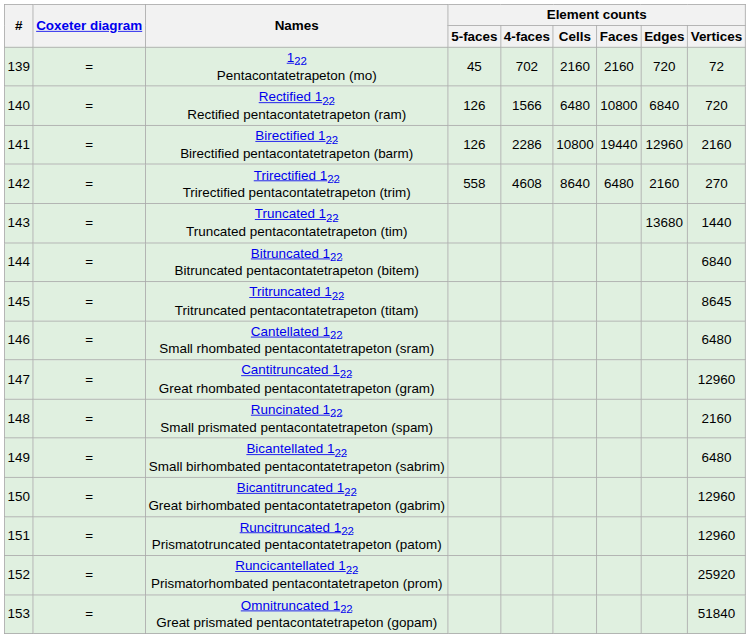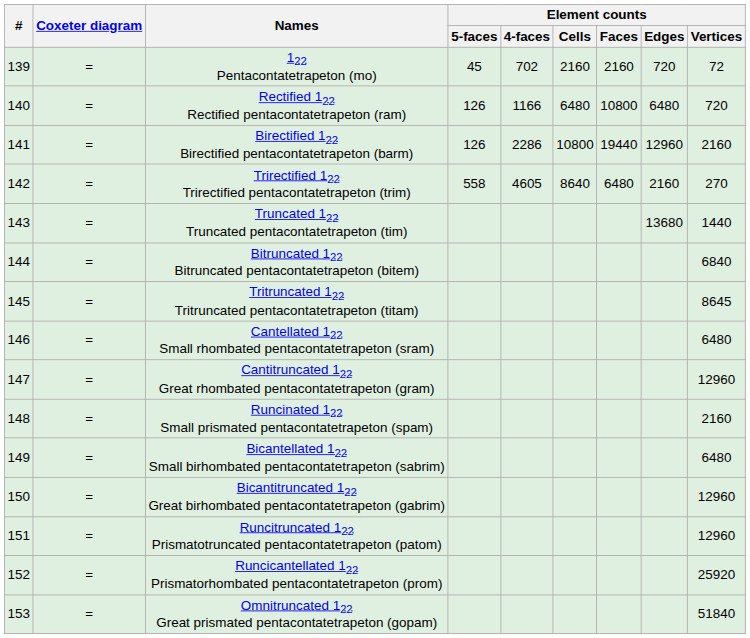Rectified 122 Rectified pentacontatetrapeton (ram) | Element counts / 4-faces: 1566 -> 1166
Rectified 122 Rectified pentacontatetrapeton (ram) | Element counts / Edges: 6840 -> 6480
Trirectified 122 Trirectified pentacontatetrapeton (trim) | Element counts / 4-faces: 4608 -> 4605
